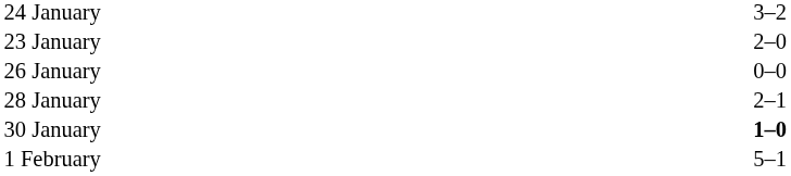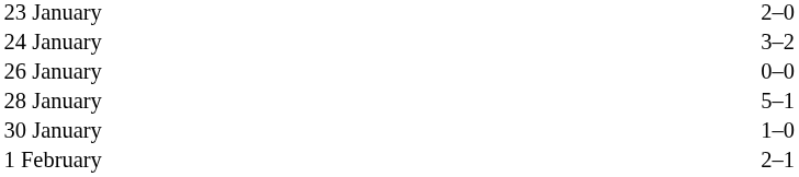rows swapped: 23 January <-> 24 January
28 January | column 3: 2–1 -> 5–1
30 January | column 3: bold -> normal
1 February | column 3: 5–1 -> 2–1
